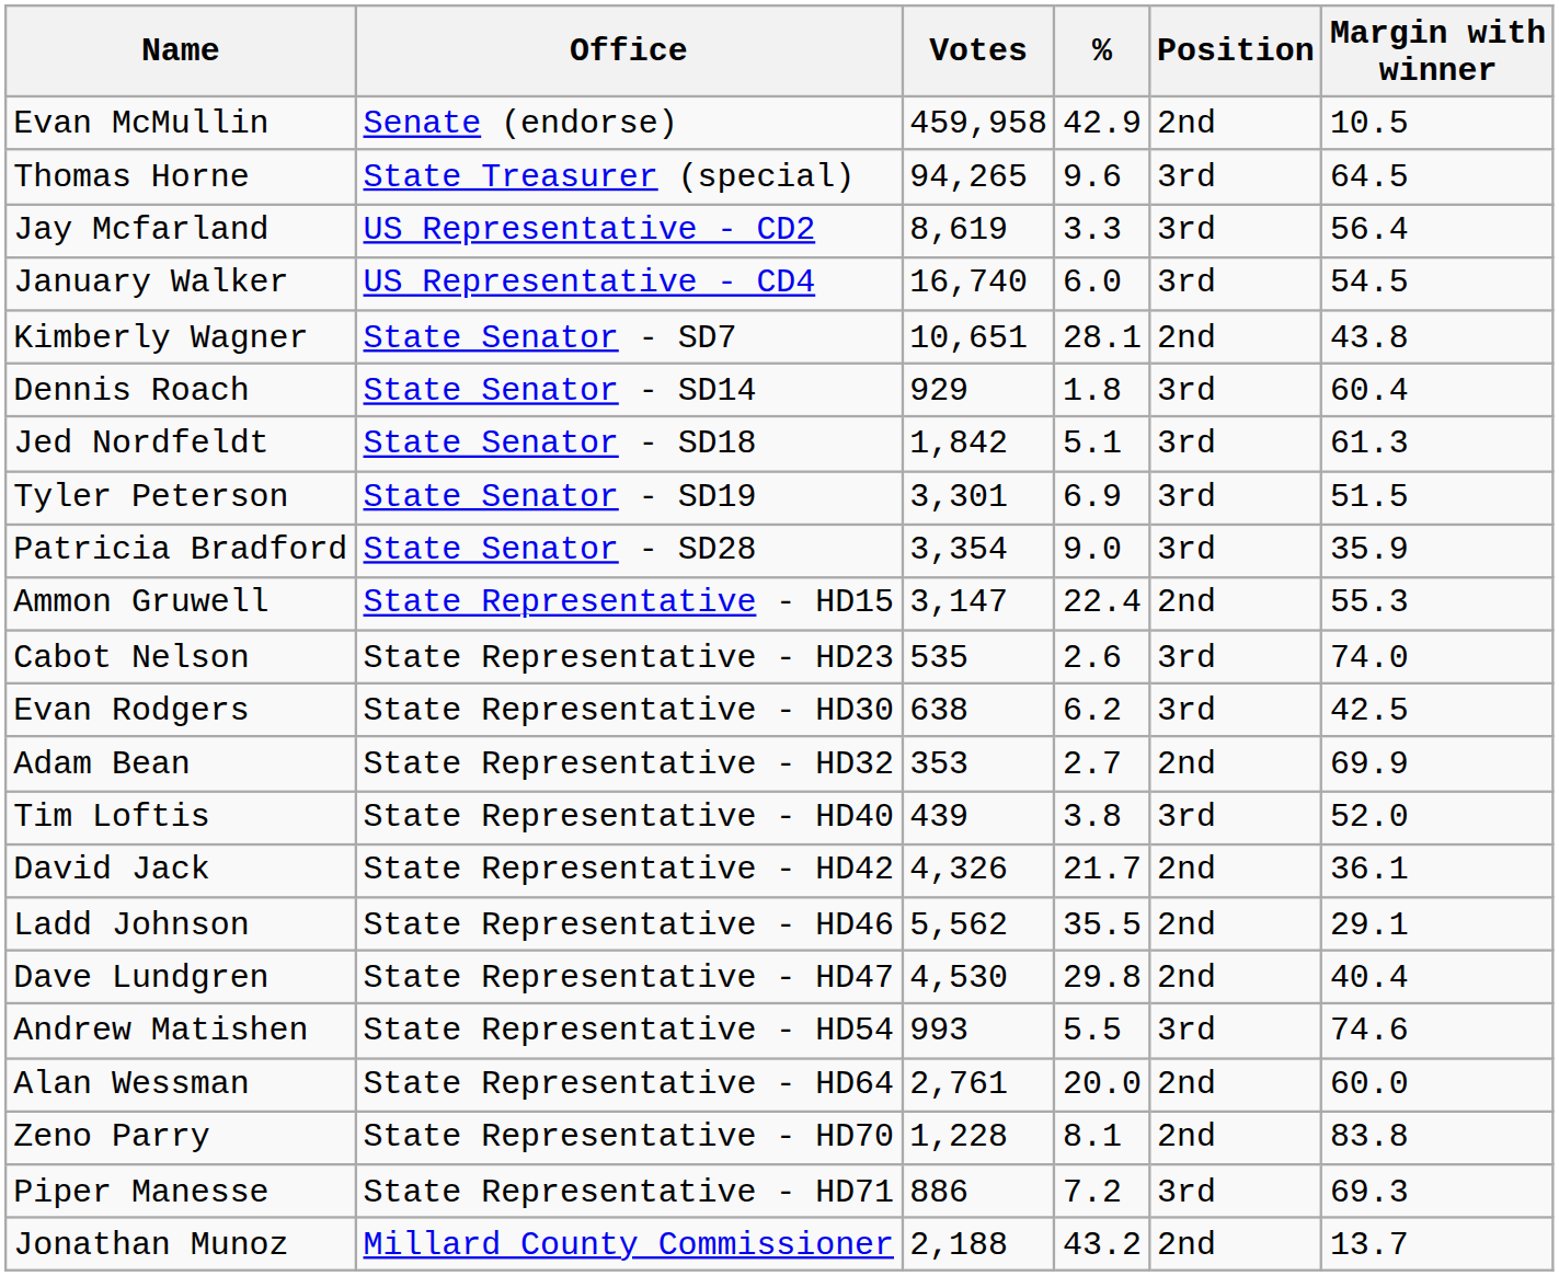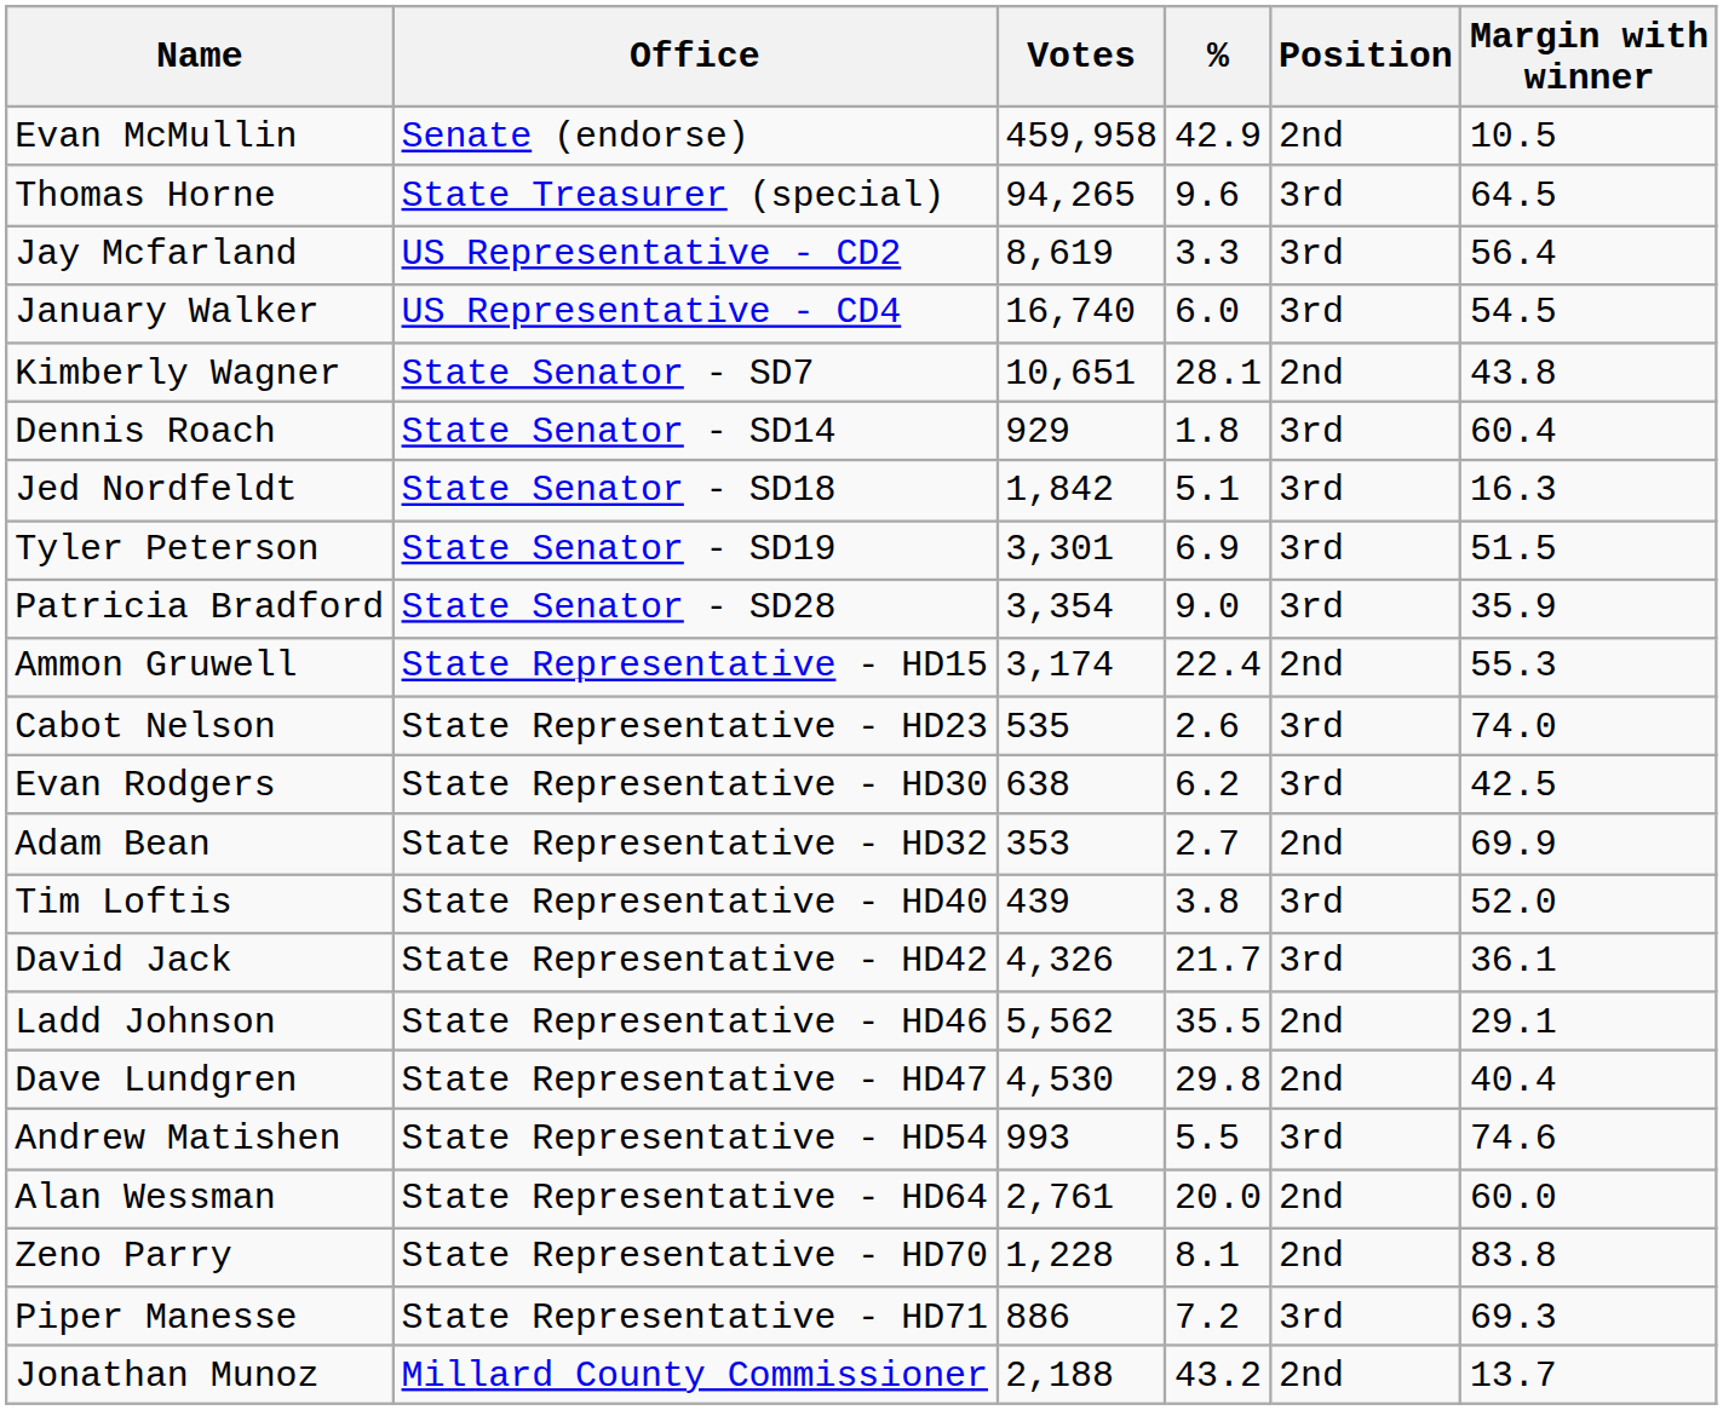Jed Nordfeldt | Margin with winner: 61.3 -> 16.3
Ammon Gruwell | Votes: 3,147 -> 3,174
David Jack | Position: 2nd -> 3rd
